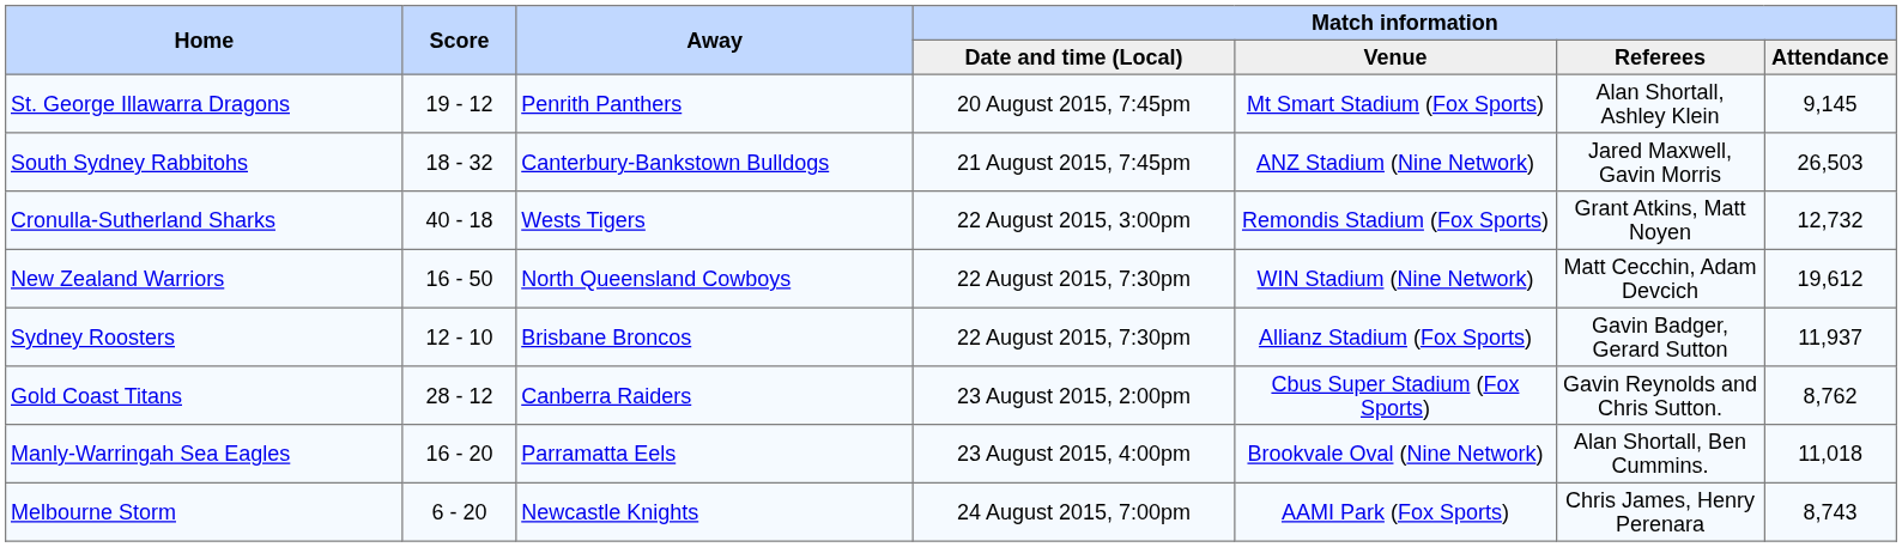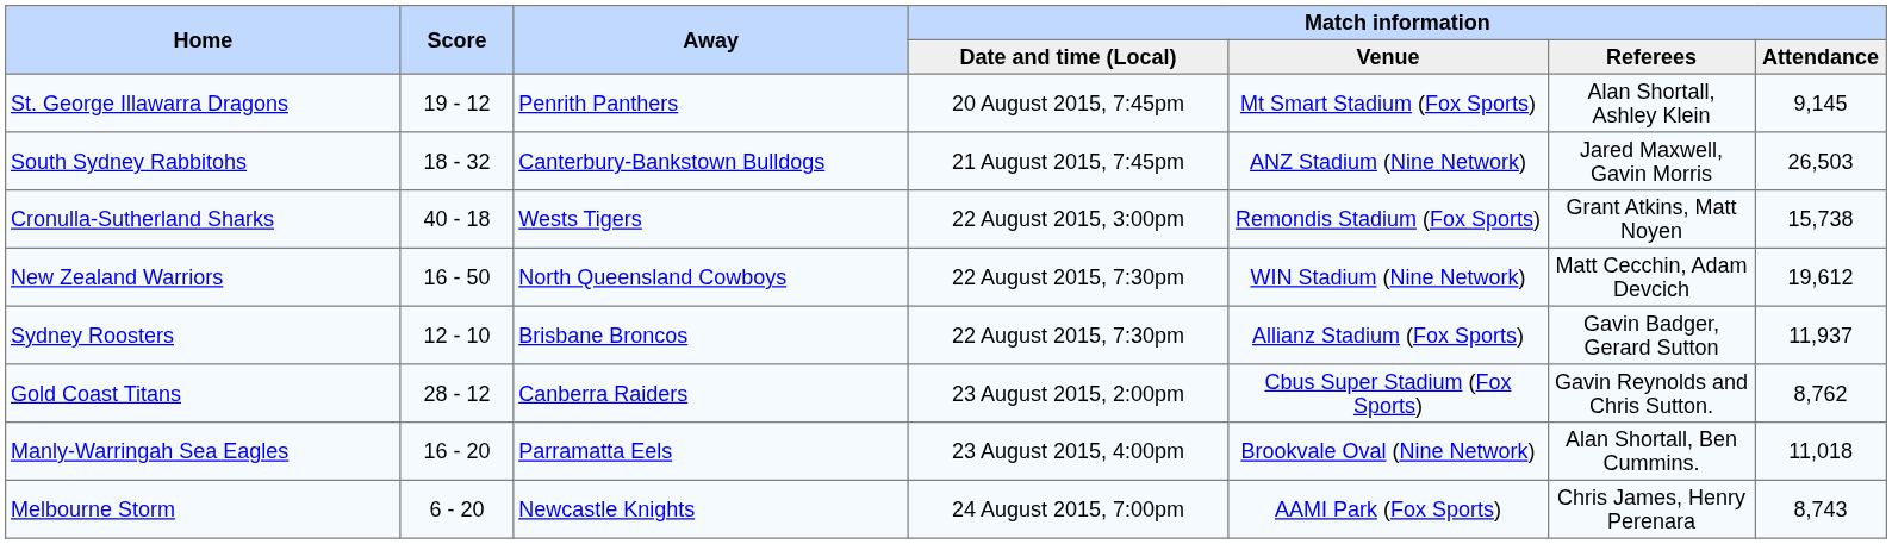Cronulla-Sutherland Sharks | Match information / Attendance: 12,732 -> 15,738
